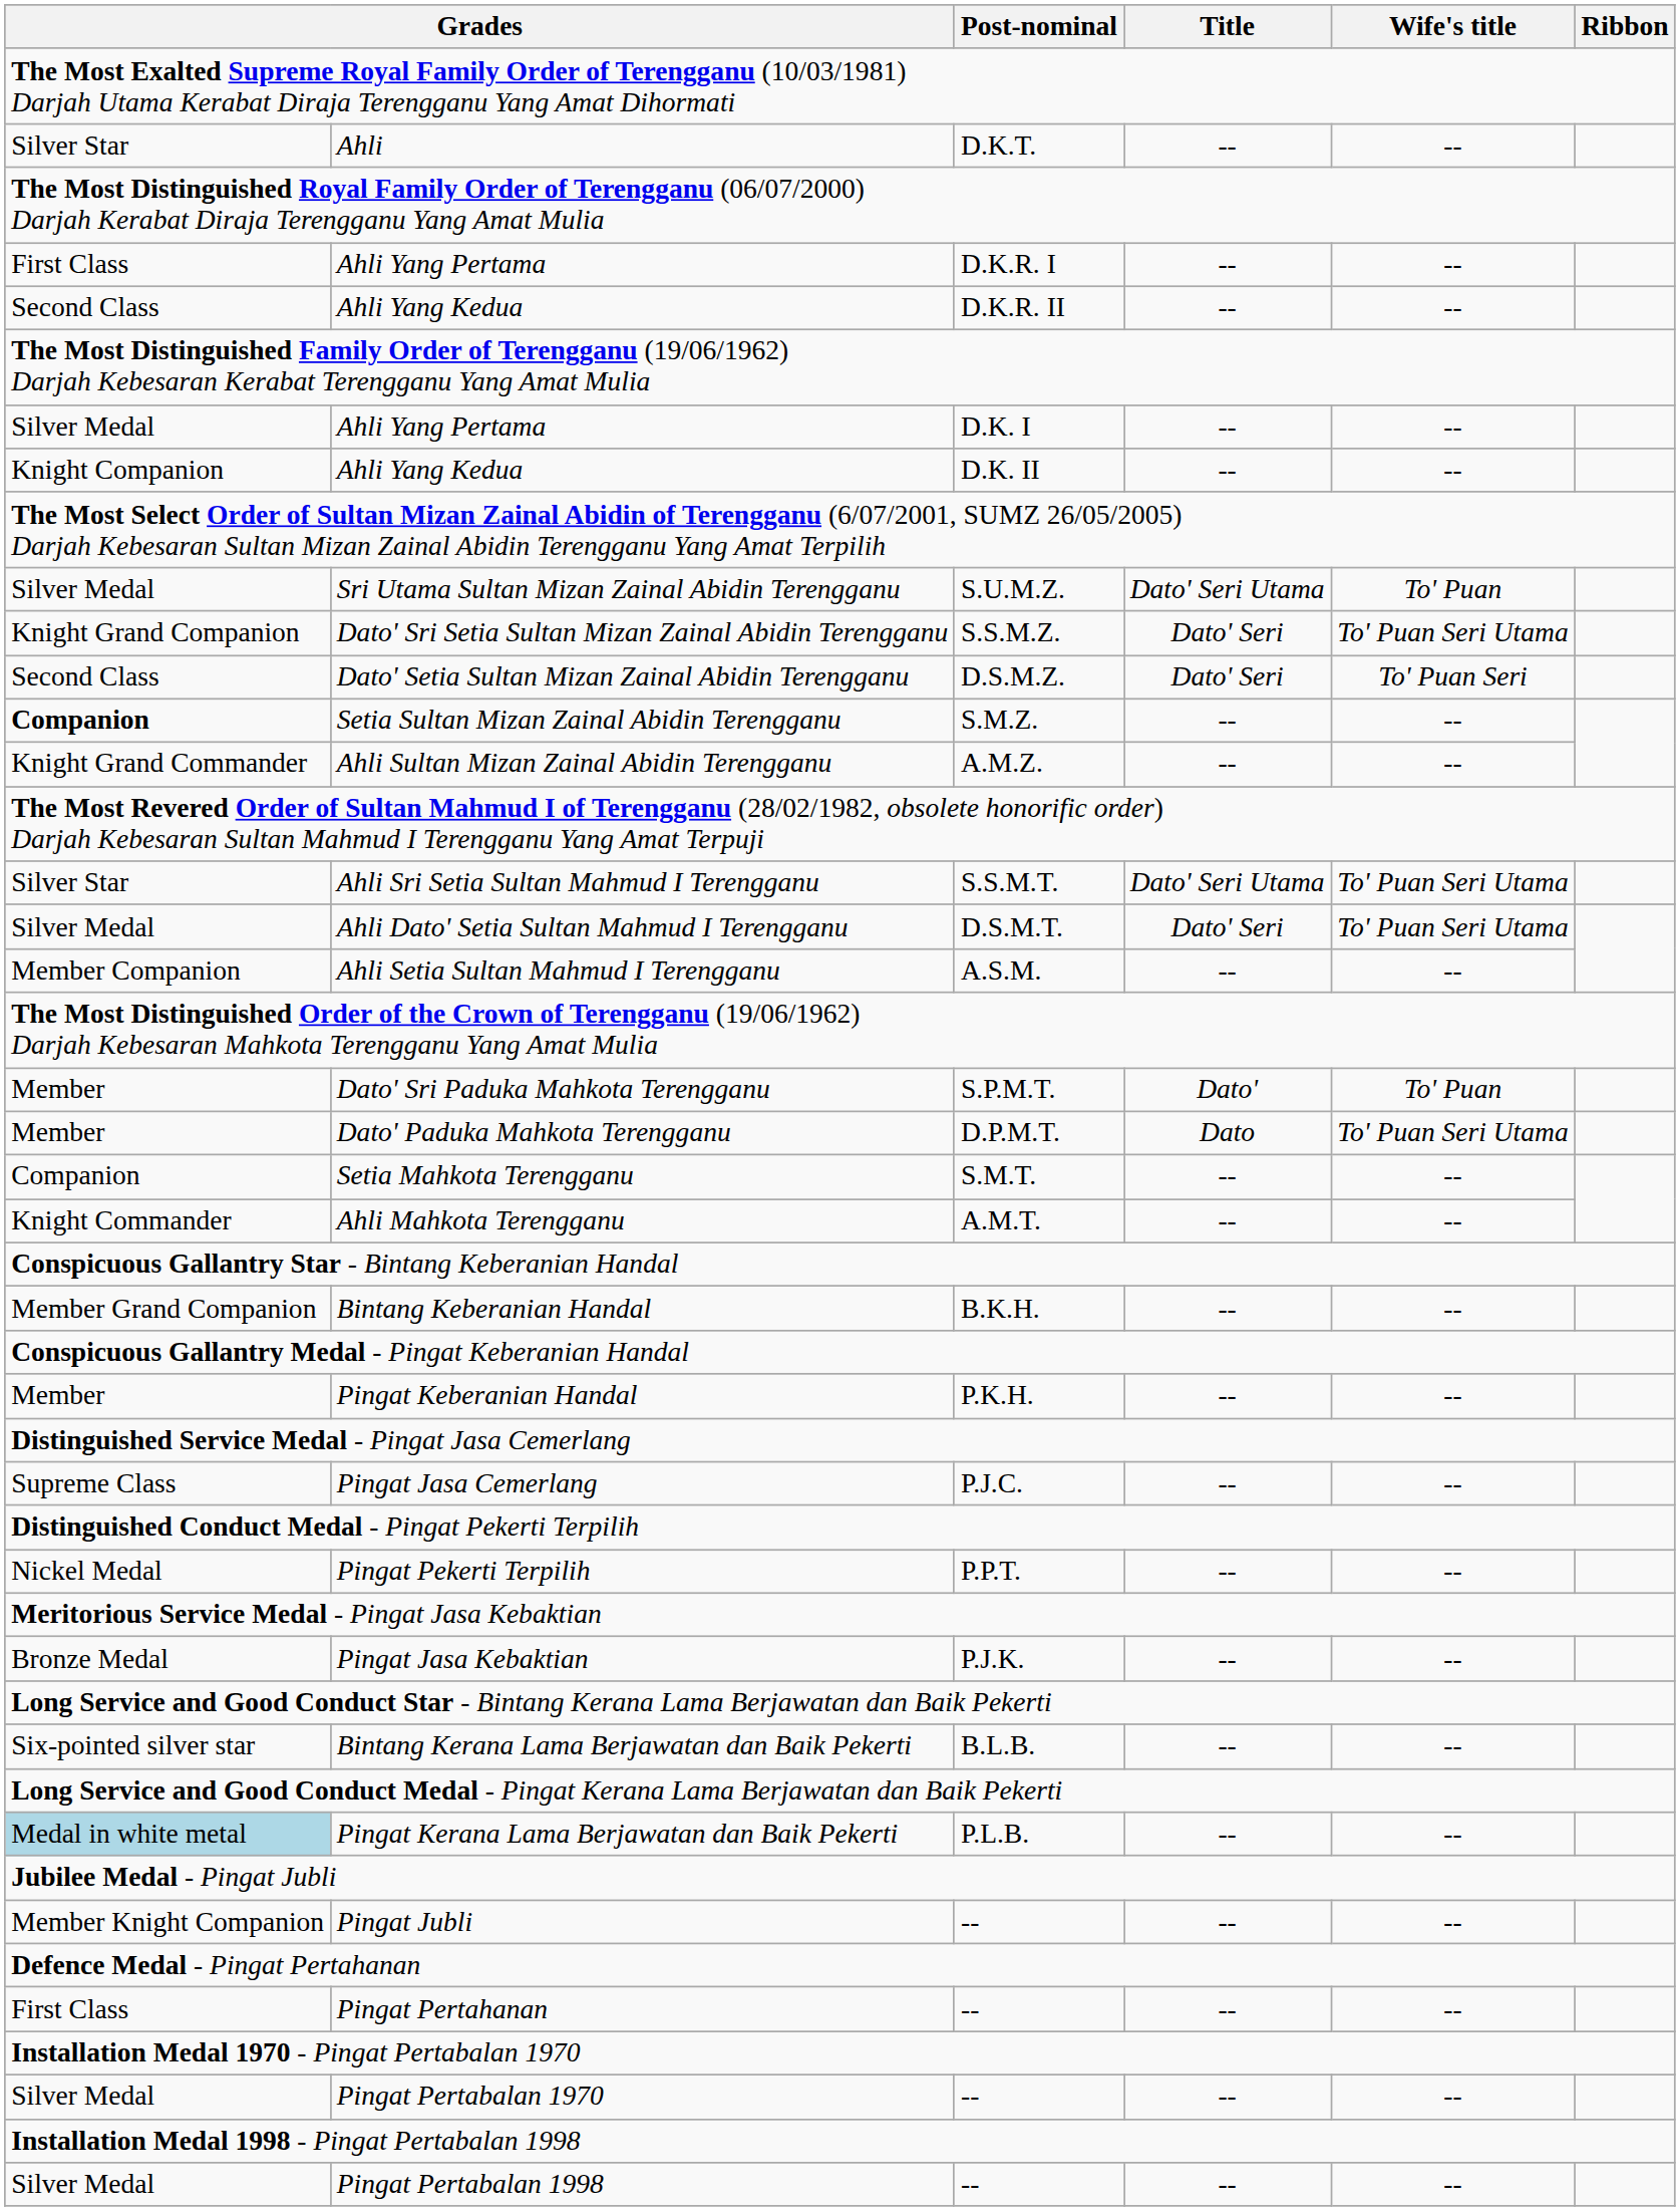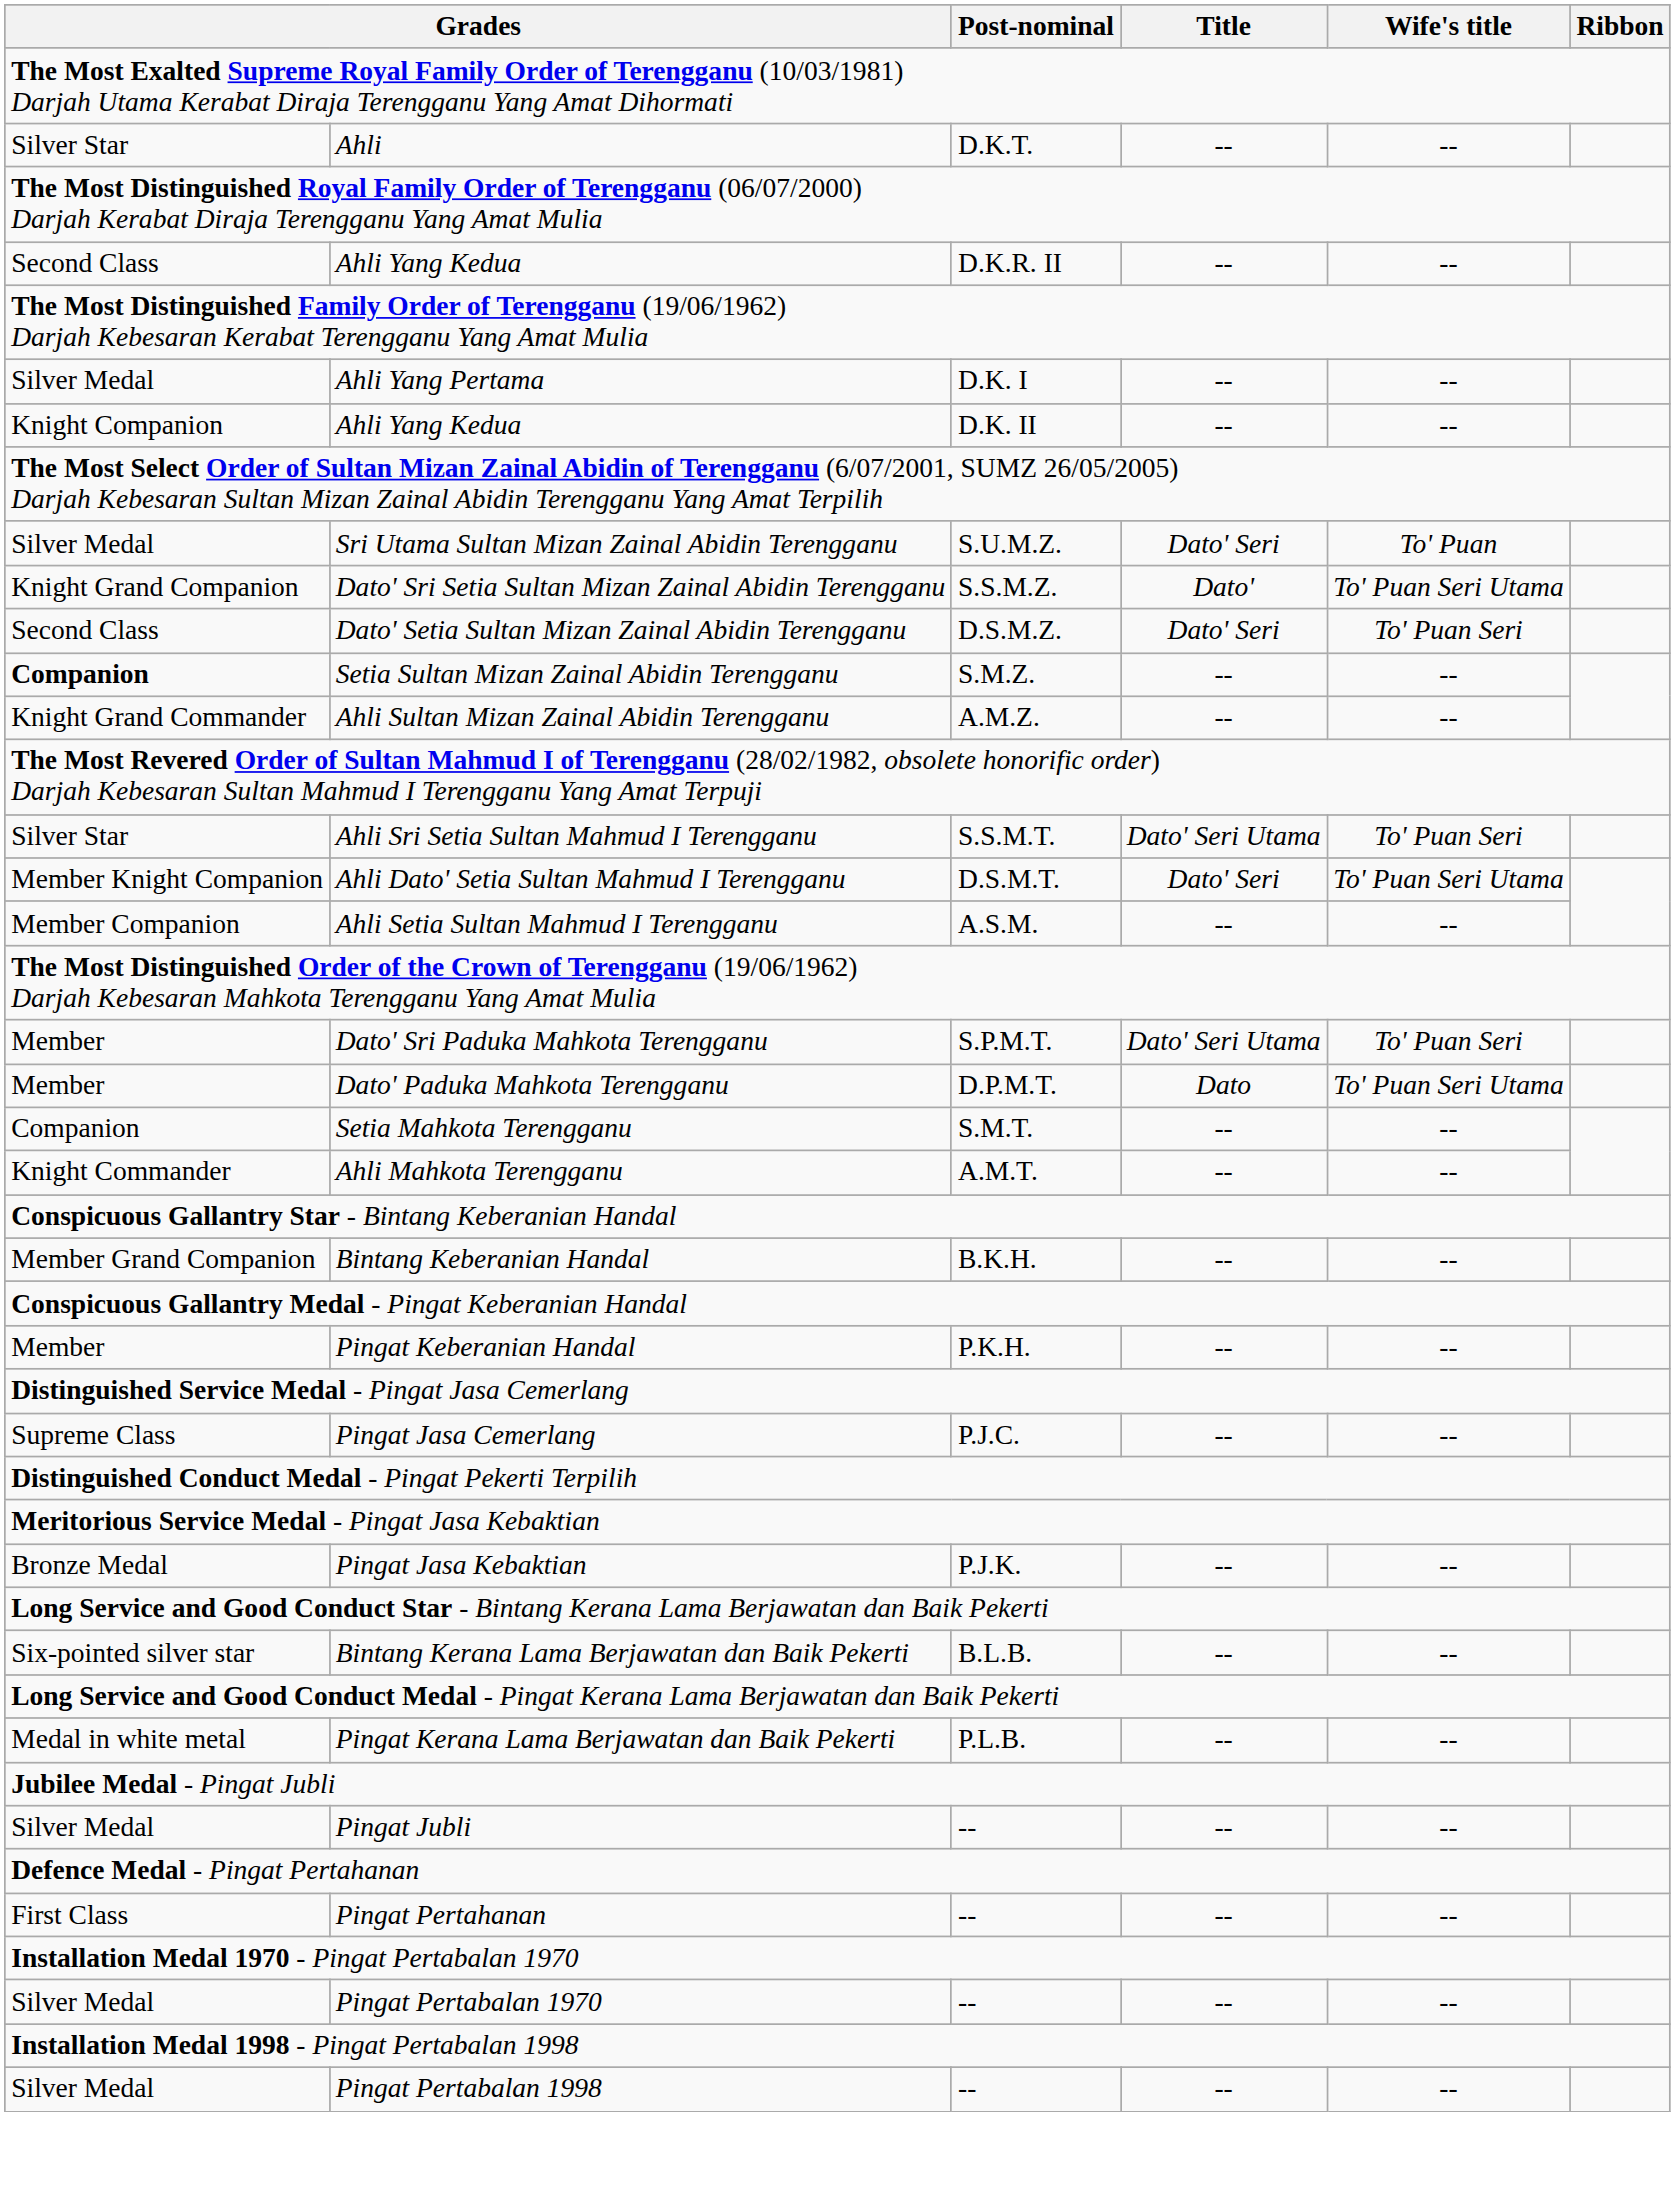- row: First Class | Ahli Yang Pertama | D.K.R. I | -- | --
Sri Utama Sultan Mizan Zainal Abidin Terengganu | Title: Dato' Seri Utama -> Dato' Seri
Dato' Sri Setia Sultan Mizan Zainal Abidin Terengganu | Title: Dato' Seri -> Dato'
Ahli Sri Setia Sultan Mahmud I Terengganu | Wife's title: To' Puan Seri Utama -> To' Puan Seri
Ahli Dato' Setia Sultan Mahmud I Terengganu | column 1: Silver Medal -> Member Knight Companion
Dato' Sri Paduka Mahkota Terengganu | Title: Dato' -> Dato' Seri Utama
Dato' Sri Paduka Mahkota Terengganu | Wife's title: To' Puan -> To' Puan Seri
- row: Nickel Medal | Pingat Pekerti Terpilih | P.P.T. | -- | --
Pingat Kerana Lama Berjawatan dan Baik Pekerti | column 1: lightblue background -> no background
Pingat Jubli | column 1: Member Knight Companion -> Silver Medal
